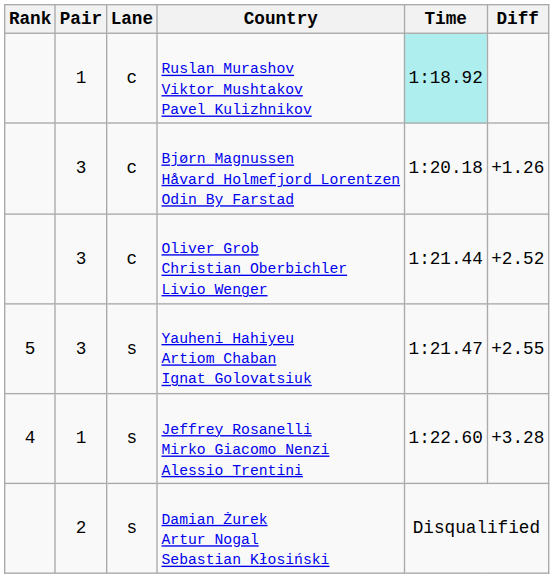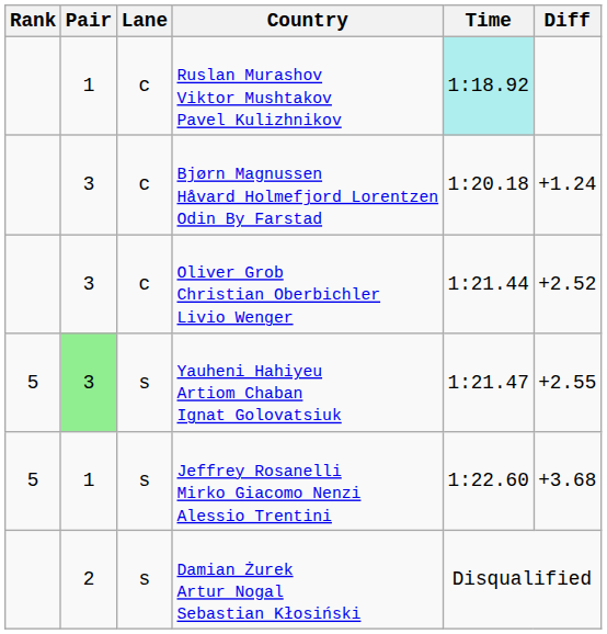Bjørn Magnussen Håvard Holmefjord Lorentzen Odin By Farstad | Diff: +1.26 -> +1.24
Yauheni Hahiyeu Artiom Chaban Ignat Golovatsiuk | Pair: no background -> lightgreen background
Jeffrey Rosanelli Mirko Giacomo Nenzi Alessio Trentini | Rank: 4 -> 5
Jeffrey Rosanelli Mirko Giacomo Nenzi Alessio Trentini | Diff: +3.28 -> +3.68
